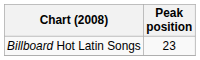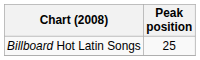Billboard Hot Latin Songs | Peak position: 23 -> 25
